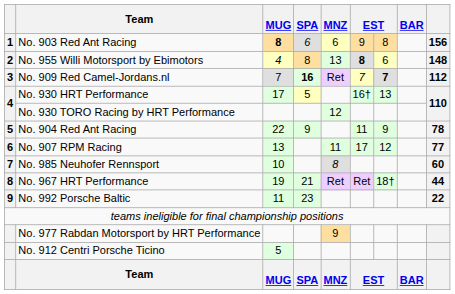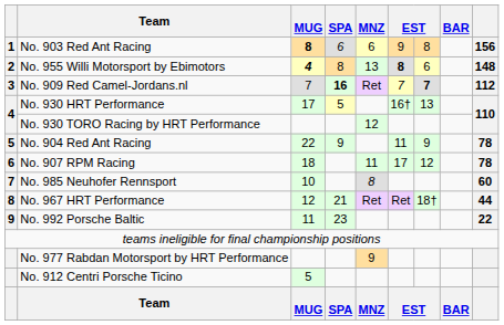No. 955 Willi Motorsport by Ebimotors | MUG: normal -> bold
No. 907 RPM Racing | MUG: 13 -> 18
No. 907 RPM Racing | column 9: 77 -> 78
No. 967 HRT Performance | MUG: 19 -> 12
